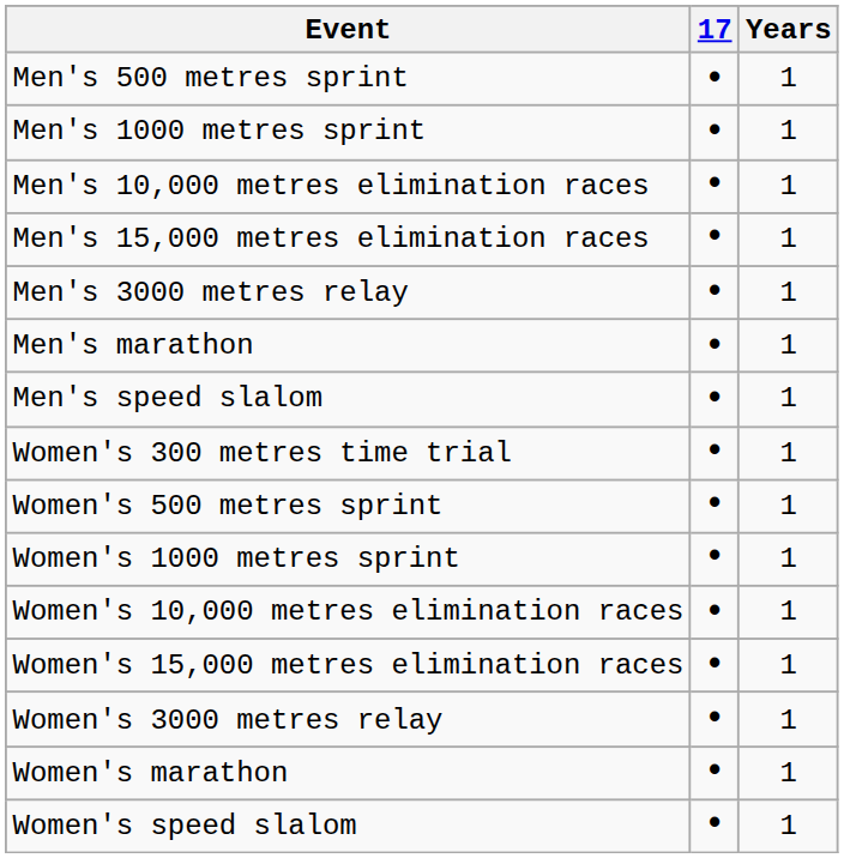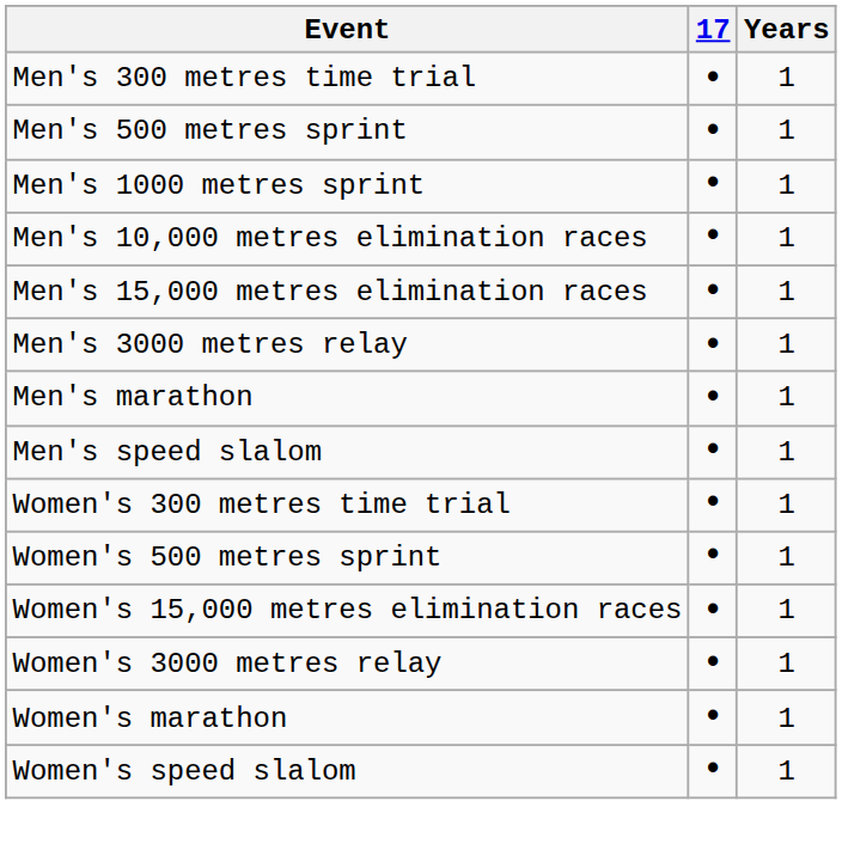+ row: Men's 300 metres time trial | • | 1
- row: Women's 1000 metres sprint | • | 1
- row: Women's 10,000 metres elimination races | • | 1
